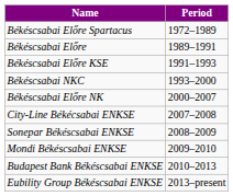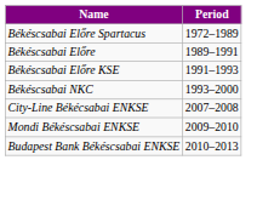- row: Békéscsabai Előre NK | 2000–2007
- row: Sonepar Békéscsabai ENKSE | 2008–2009
- row: Eubility Group Békéscsabai ENKSE | 2013–present
